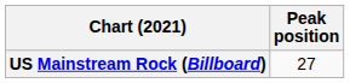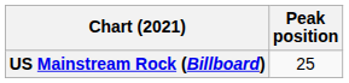US Mainstream Rock (Billboard) | Peak position: 27 -> 25
